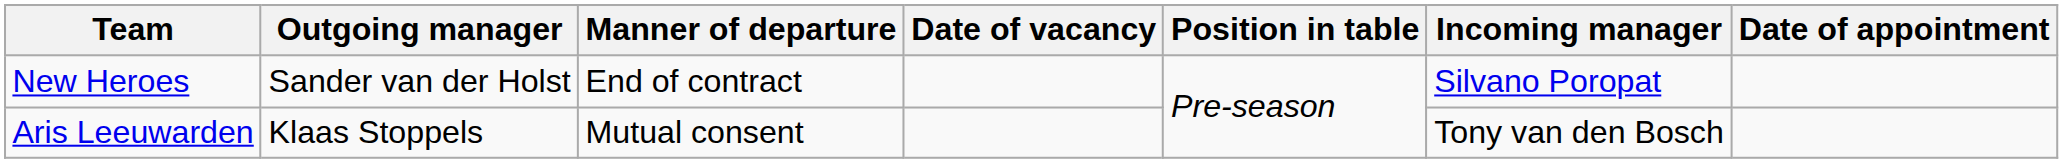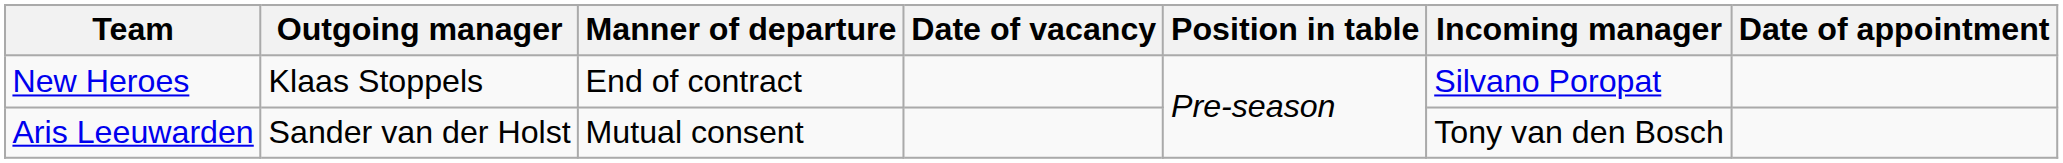New Heroes | Outgoing manager: Sander van der Holst -> Klaas Stoppels
Aris Leeuwarden | Outgoing manager: Klaas Stoppels -> Sander van der Holst
